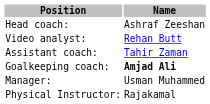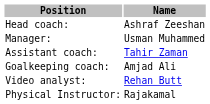rows swapped: Manager: <-> Video analyst:
Goalkeeping coach: | Name: bold -> normal
